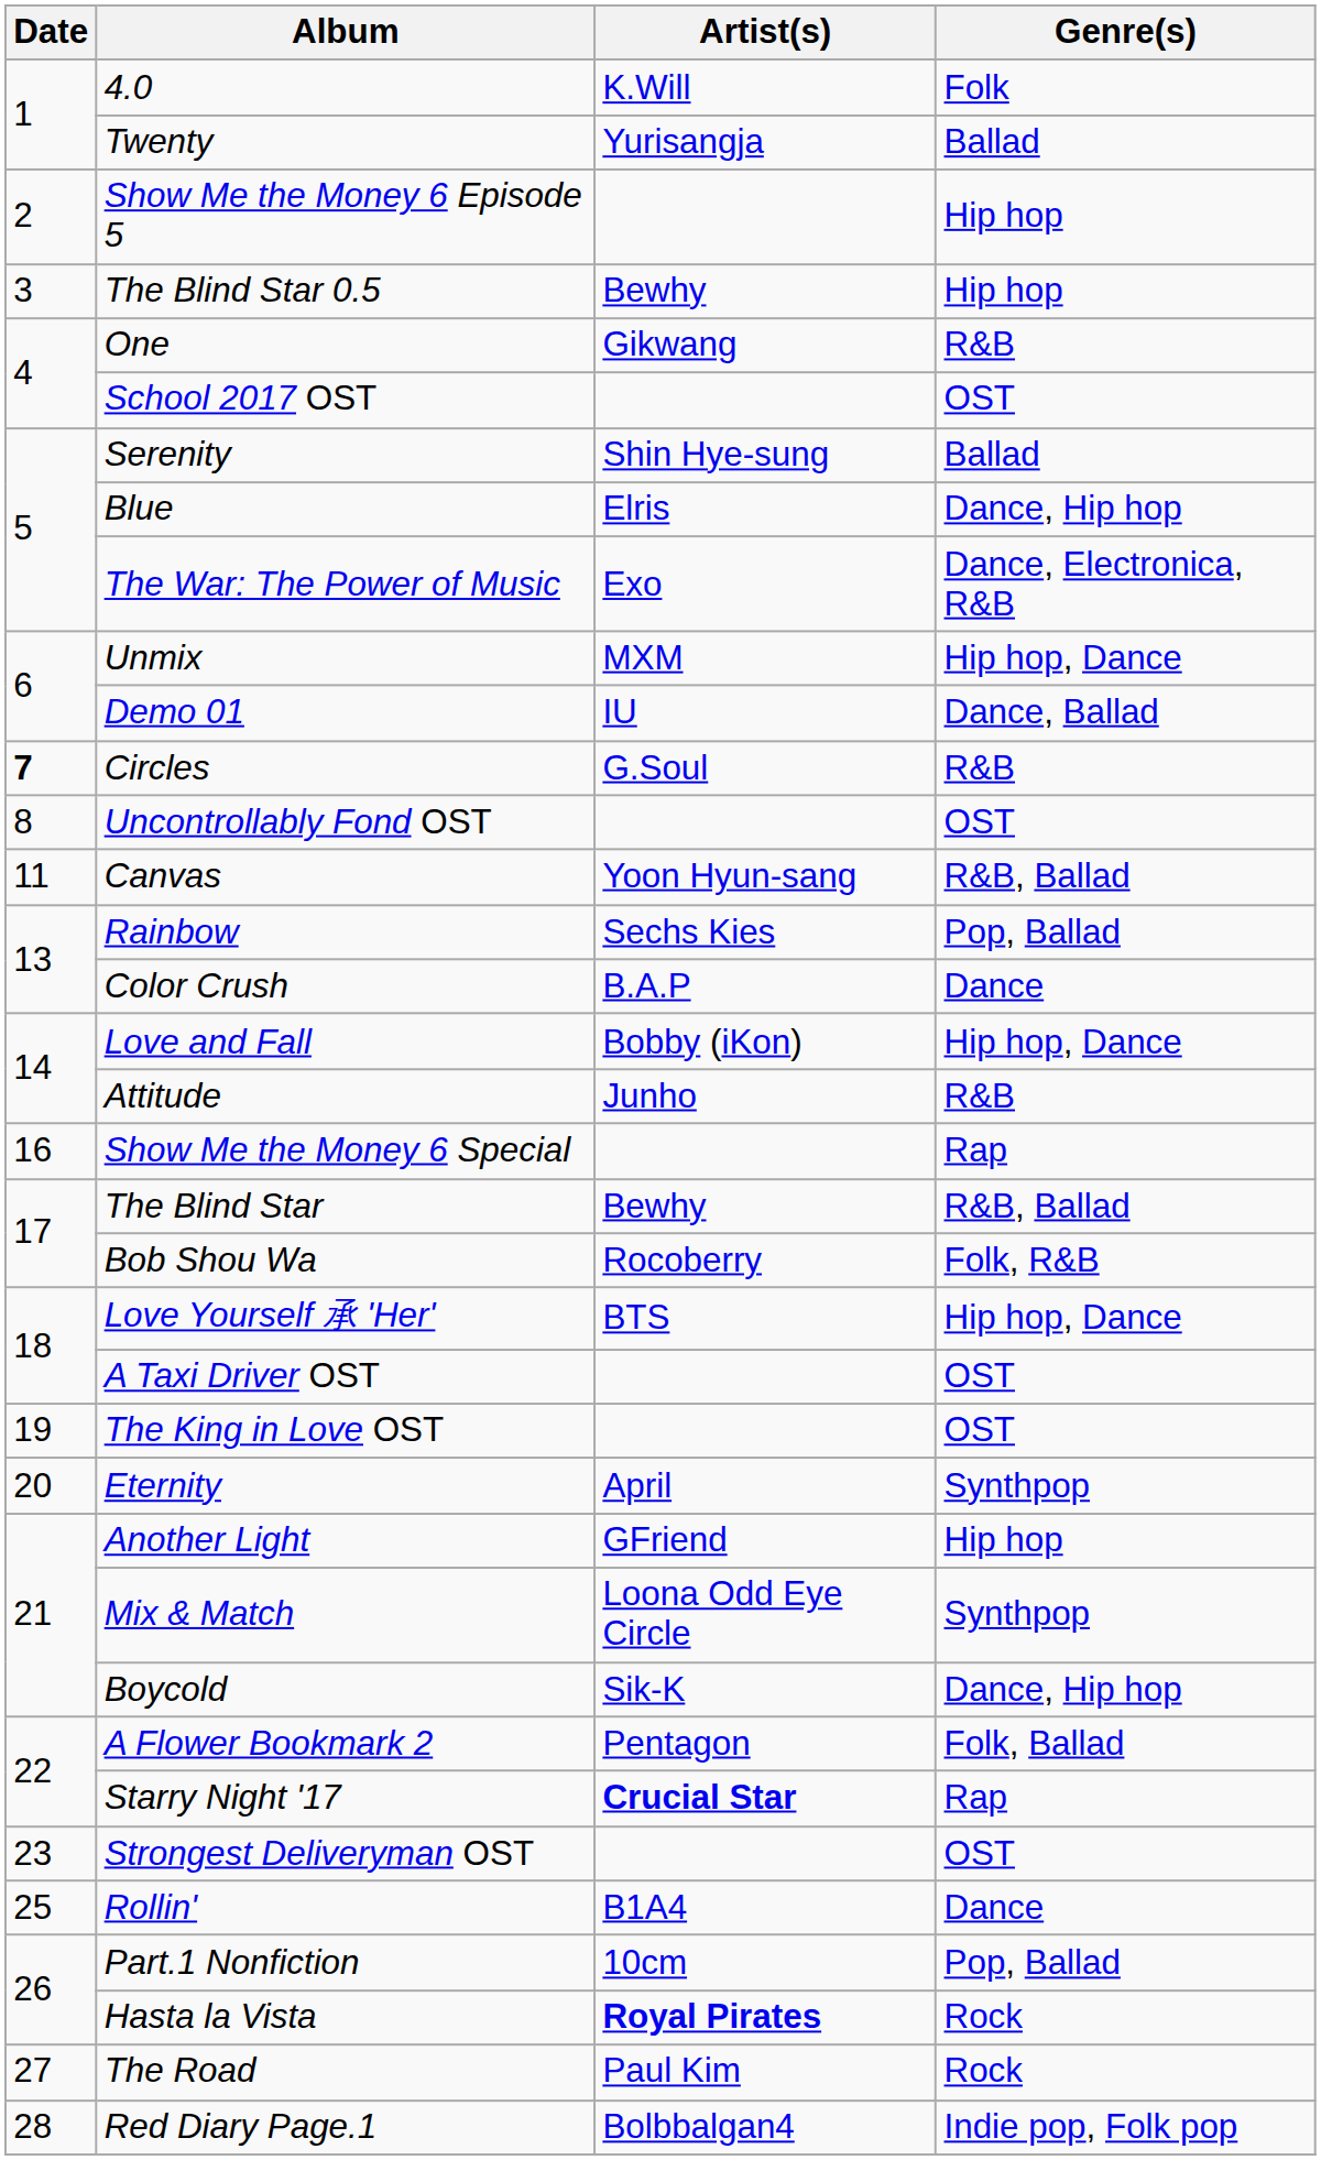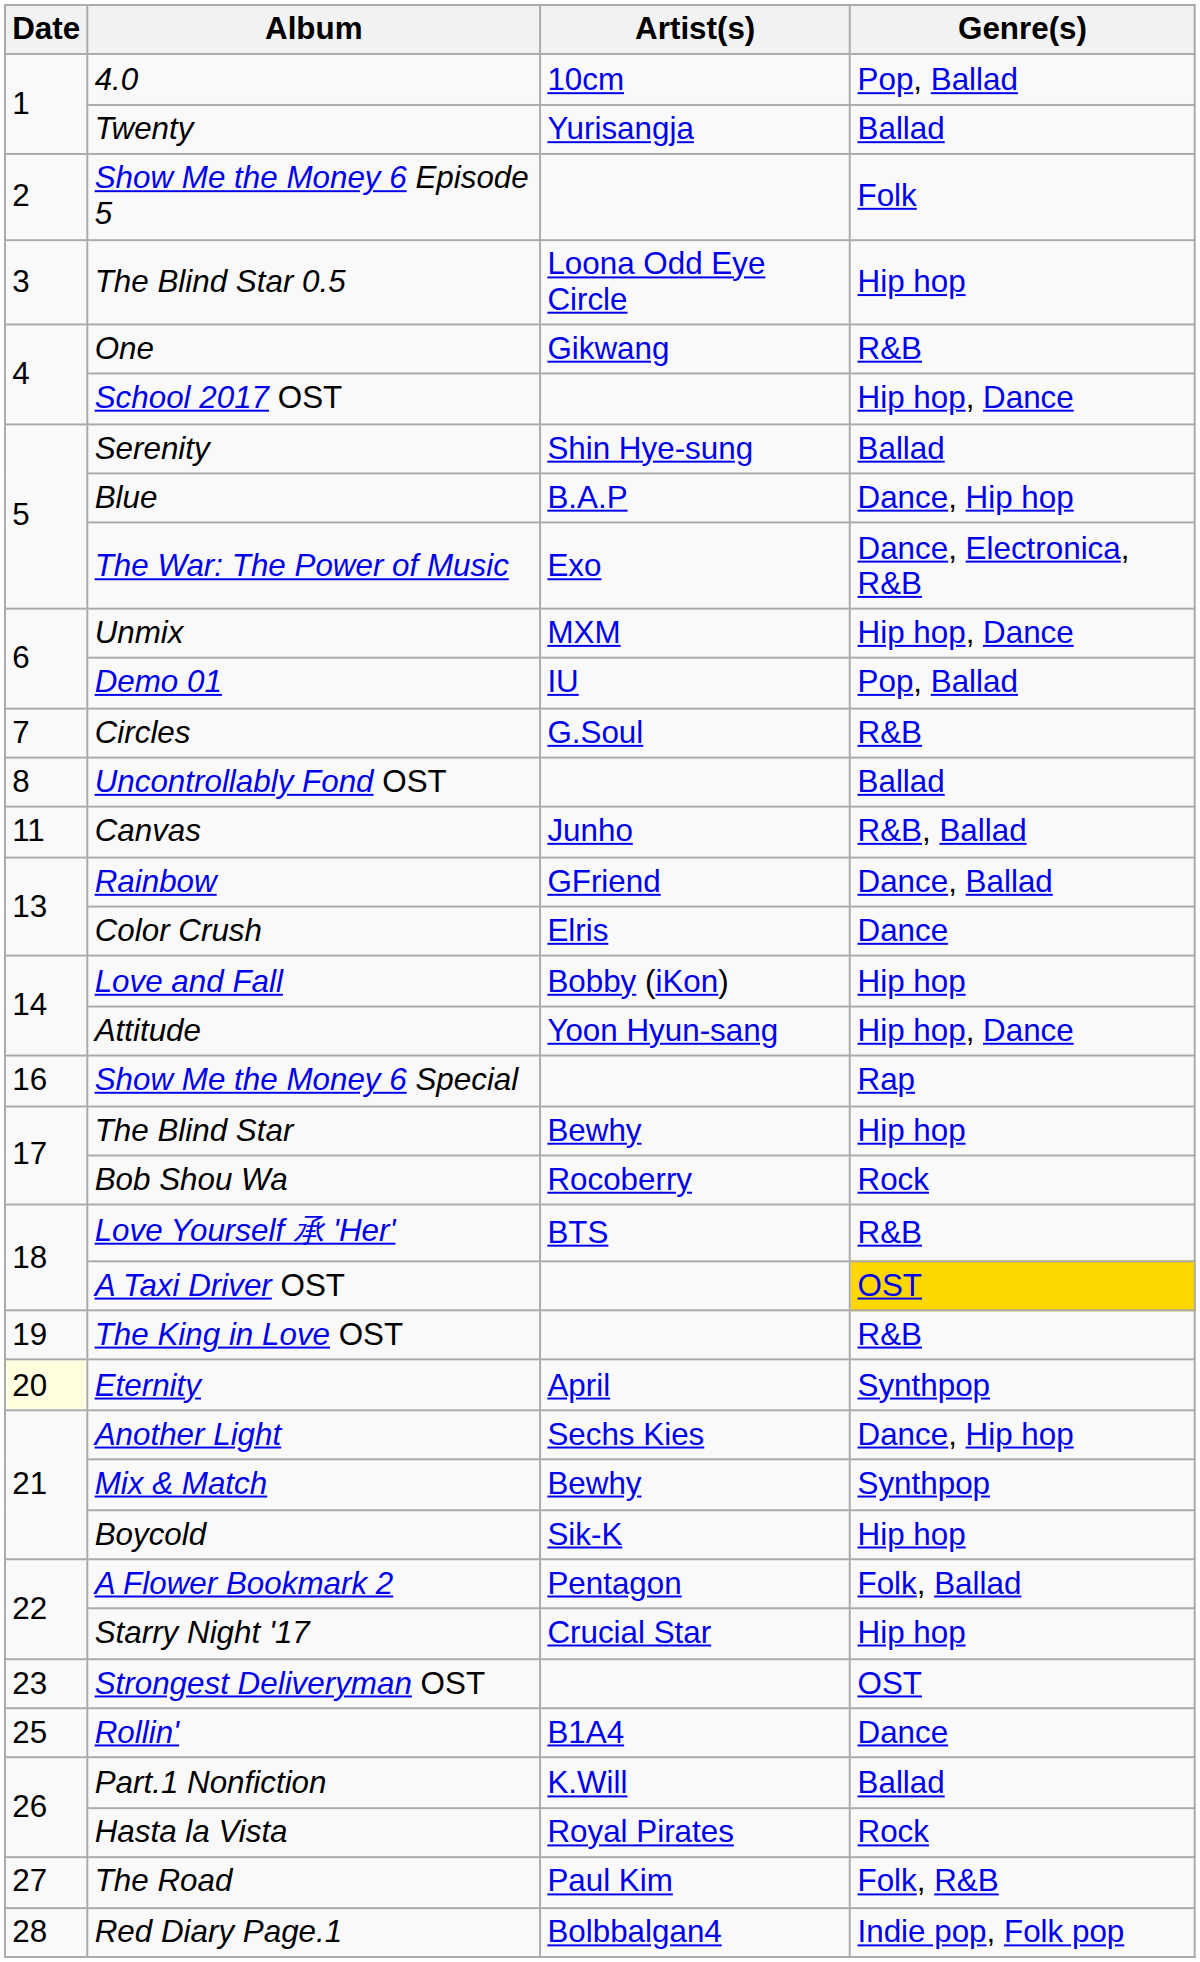4.0 | Artist(s): K.Will -> 10cm
4.0 | Genre(s): Folk -> Pop, Ballad
Show Me the Money 6 Episode 5 | Genre(s): Hip hop -> Folk
The Blind Star 0.5 | Artist(s): Bewhy -> Loona Odd Eye Circle
School 2017 OST | Genre(s): OST -> Hip hop, Dance
Blue | Artist(s): Elris -> B.A.P
Demo 01 | Genre(s): Dance, Ballad -> Pop, Ballad
Circles | Date: bold -> normal
Uncontrollably Fond OST | Genre(s): OST -> Ballad
Canvas | Artist(s): Yoon Hyun-sang -> Junho
Rainbow | Artist(s): Sechs Kies -> GFriend
Rainbow | Genre(s): Pop, Ballad -> Dance, Ballad
Color Crush | Artist(s): B.A.P -> Elris
Love and Fall | Genre(s): Hip hop, Dance -> Hip hop
Attitude | Artist(s): Junho -> Yoon Hyun-sang
Attitude | Genre(s): R&B -> Hip hop, Dance
The Blind Star | Genre(s): R&B, Ballad -> Hip hop
Bob Shou Wa | Genre(s): Folk, R&B -> Rock
Love Yourself 承 'Her' | Genre(s): Hip hop, Dance -> R&B
A Taxi Driver OST | Genre(s): no background -> gold background
The King in Love OST | Genre(s): OST -> R&B
Eternity | Date: no background -> lightyellow background
Another Light | Artist(s): GFriend -> Sechs Kies
Another Light | Genre(s): Hip hop -> Dance, Hip hop
Mix & Match | Artist(s): Loona Odd Eye Circle -> Bewhy
Boycold | Genre(s): Dance, Hip hop -> Hip hop
Starry Night '17 | Artist(s): bold -> normal
Starry Night '17 | Genre(s): Rap -> Hip hop
Part.1 Nonfiction | Artist(s): 10cm -> K.Will
Part.1 Nonfiction | Genre(s): Pop, Ballad -> Ballad
Hasta la Vista | Artist(s): bold -> normal
The Road | Genre(s): Rock -> Folk, R&B
